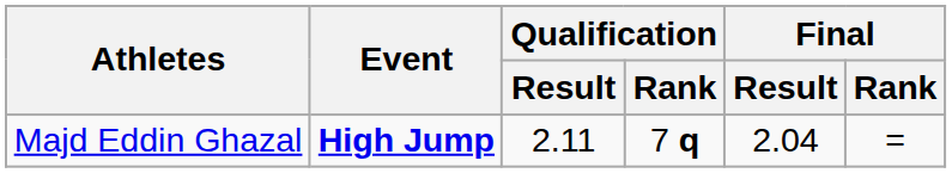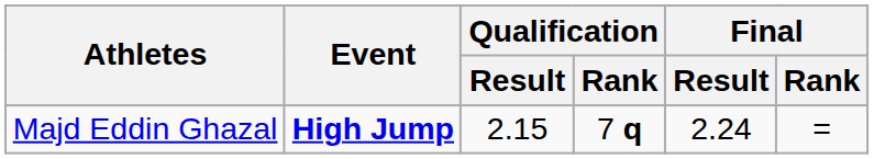Majd Eddin Ghazal | Qualification / Result: 2.11 -> 2.15
Majd Eddin Ghazal | Final / Result: 2.04 -> 2.24
